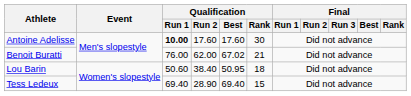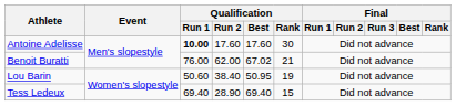Lou Barin | Qualification / Rank: 18 -> 19
